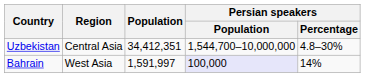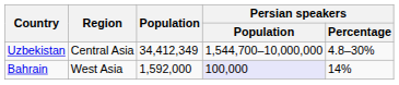Uzbekistan | Population: 34,412,351 -> 34,412,349
Bahrain | Population: 1,591,997 -> 1,592,000
